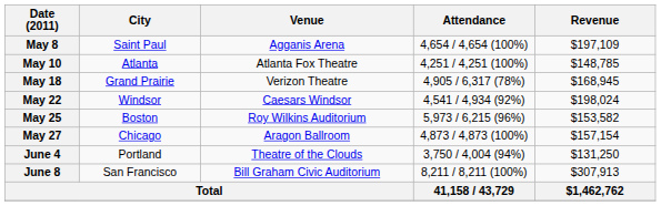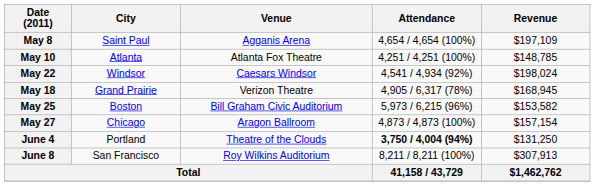rows swapped: May 18 <-> May 22
May 25 | Venue: Roy Wilkins Auditorium -> Bill Graham Civic Auditorium
June 4 | Attendance: normal -> bold
June 8 | Venue: Bill Graham Civic Auditorium -> Roy Wilkins Auditorium
